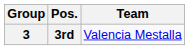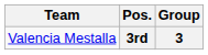columns swapped: Group <-> Team
